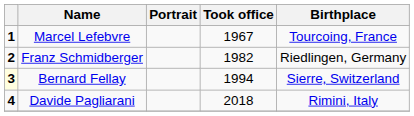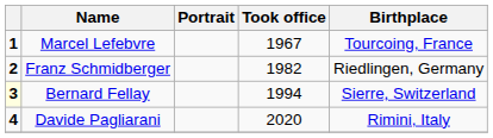Davide Pagliarani | Took office: 2018 -> 2020
